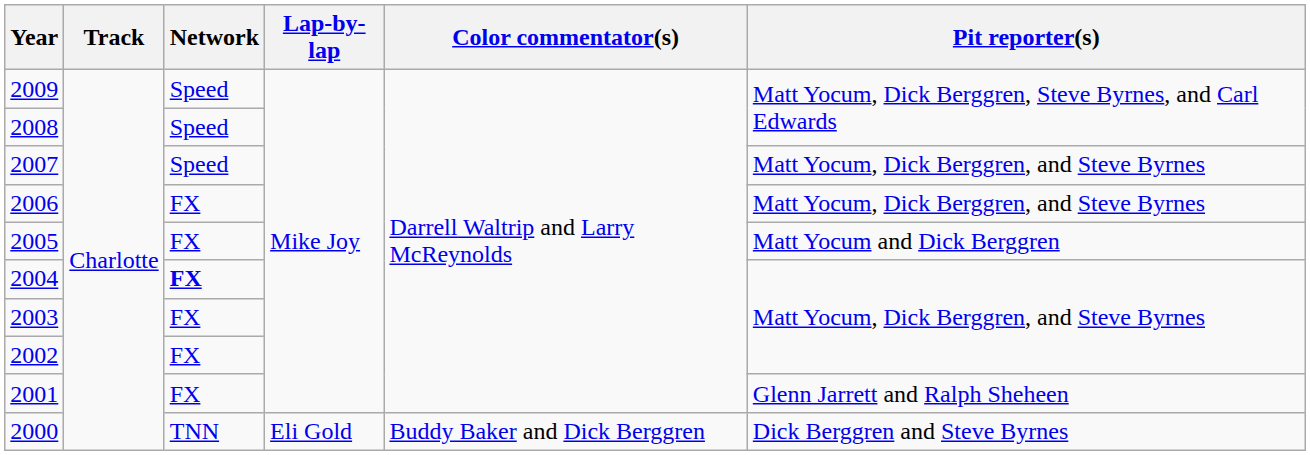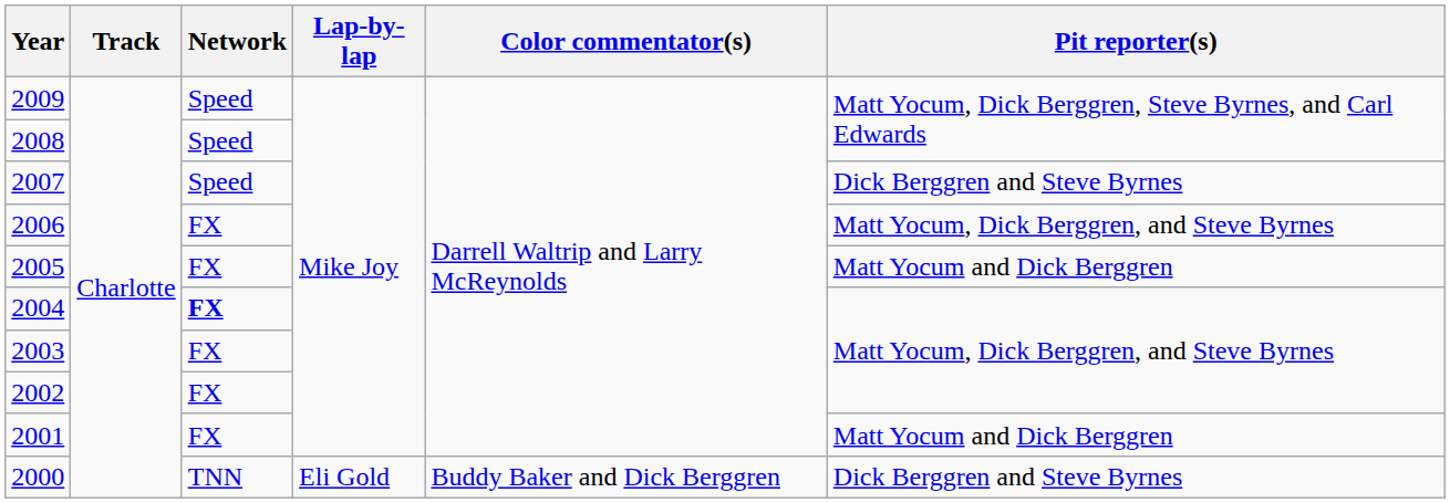2007 | Pit reporter(s): Matt Yocum, Dick Berggren, and Steve Byrnes -> Dick Berggren and Steve Byrnes
2001 | Pit reporter(s): Glenn Jarrett and Ralph Sheheen -> Matt Yocum and Dick Berggren
